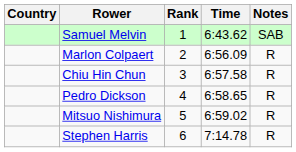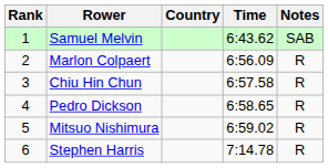columns swapped: Rank <-> Country
